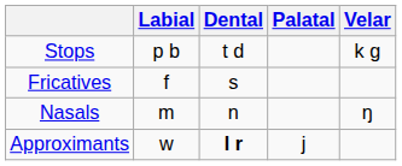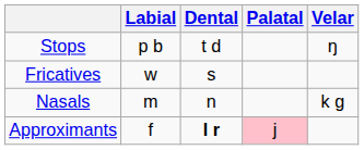Stops | Velar: k ɡ -> ŋ
Fricatives | Labial: f -> w
Nasals | Velar: ŋ -> k ɡ
Approximants | Labial: w -> f
Approximants | Palatal: no background -> pink background
